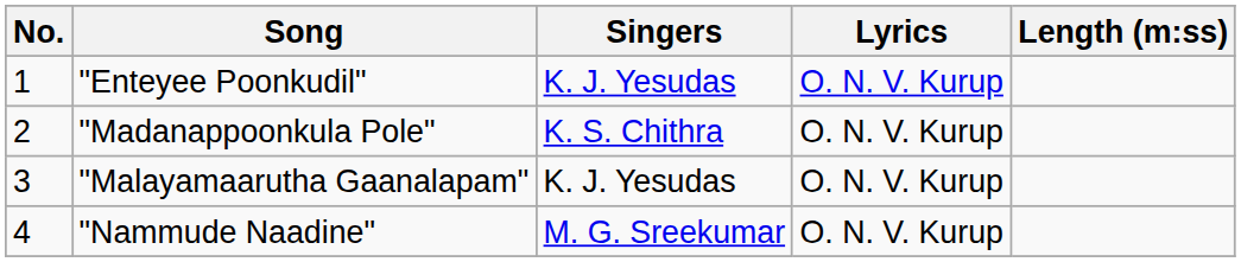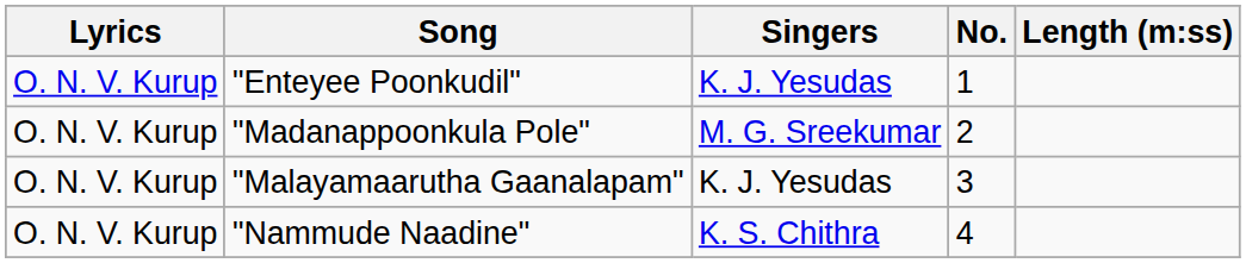columns swapped: No. <-> Lyrics
"Madanappoonkula Pole" | Singers: K. S. Chithra -> M. G. Sreekumar
"Nammude Naadine" | Singers: M. G. Sreekumar -> K. S. Chithra
